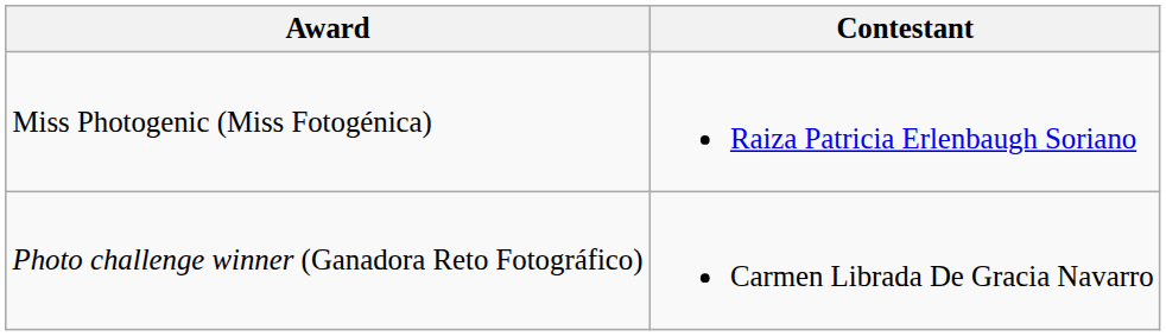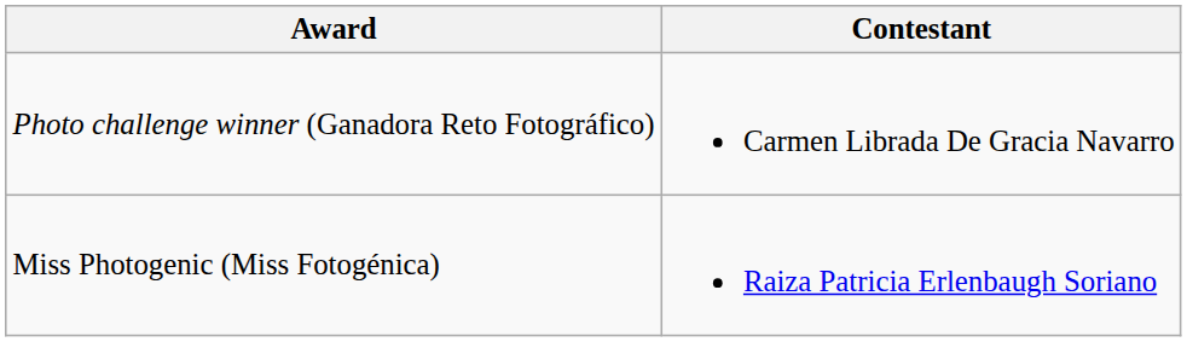rows swapped: Miss Photogenic (Miss Fotogénica) <-> Photo challenge winner (Ganadora Reto Fotográfico)
